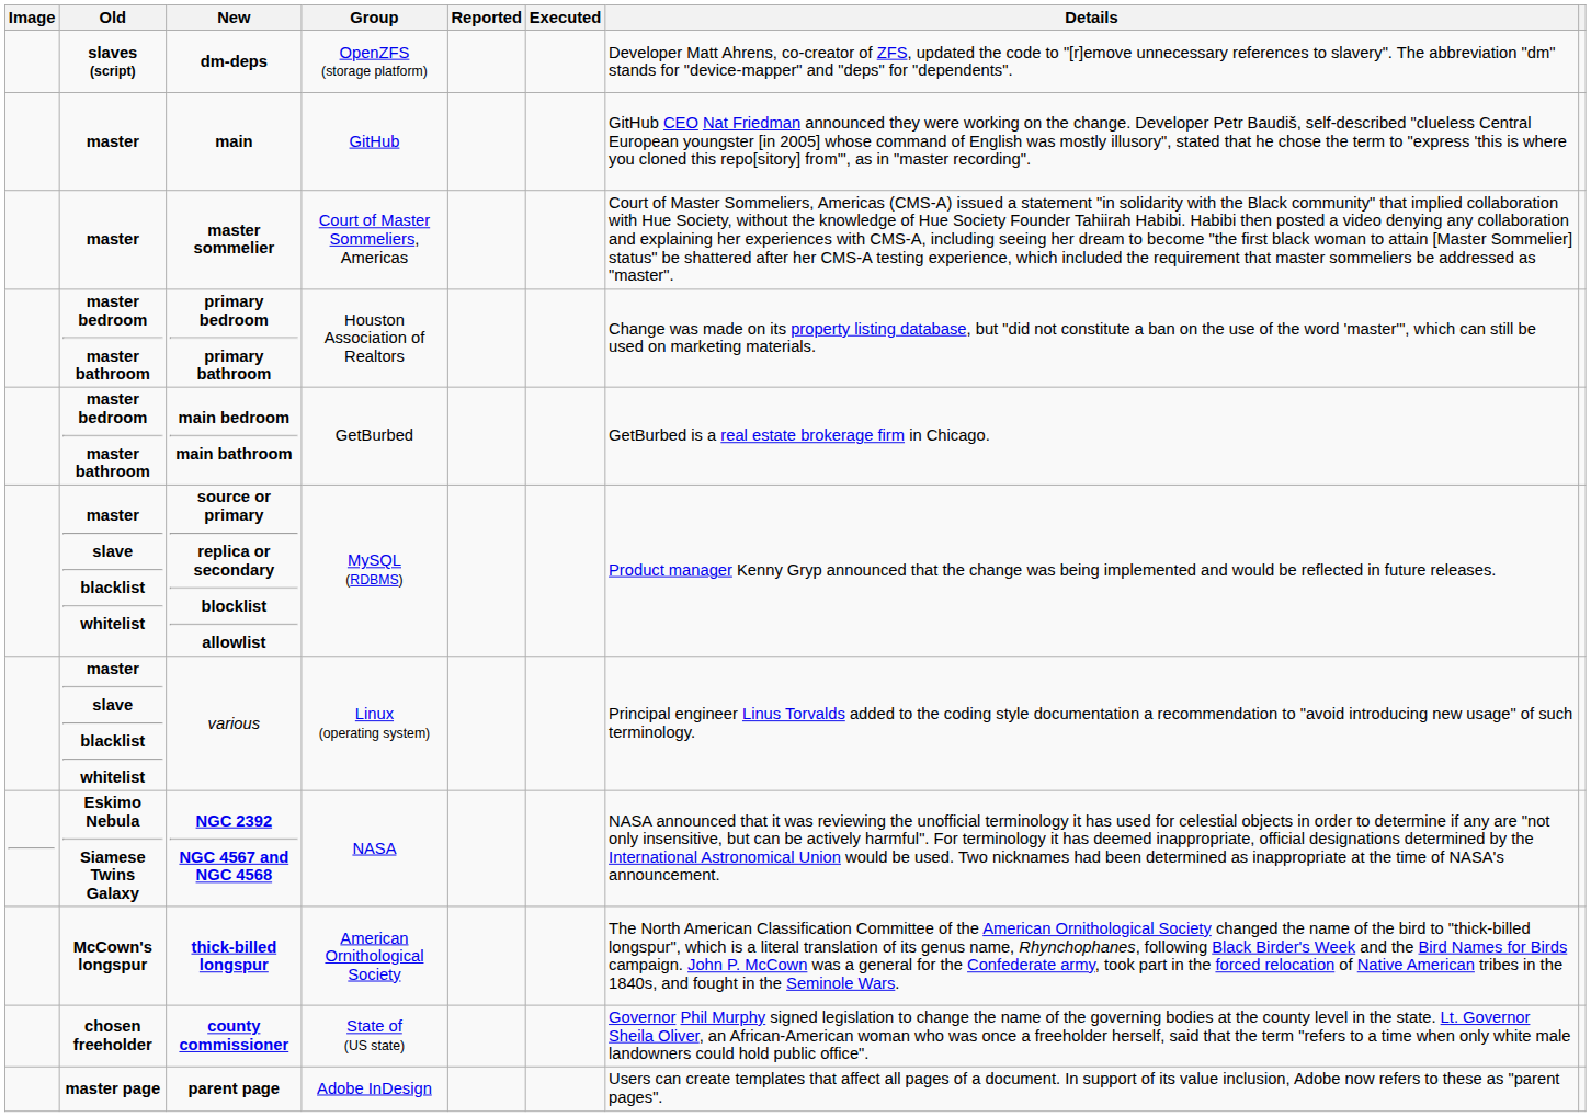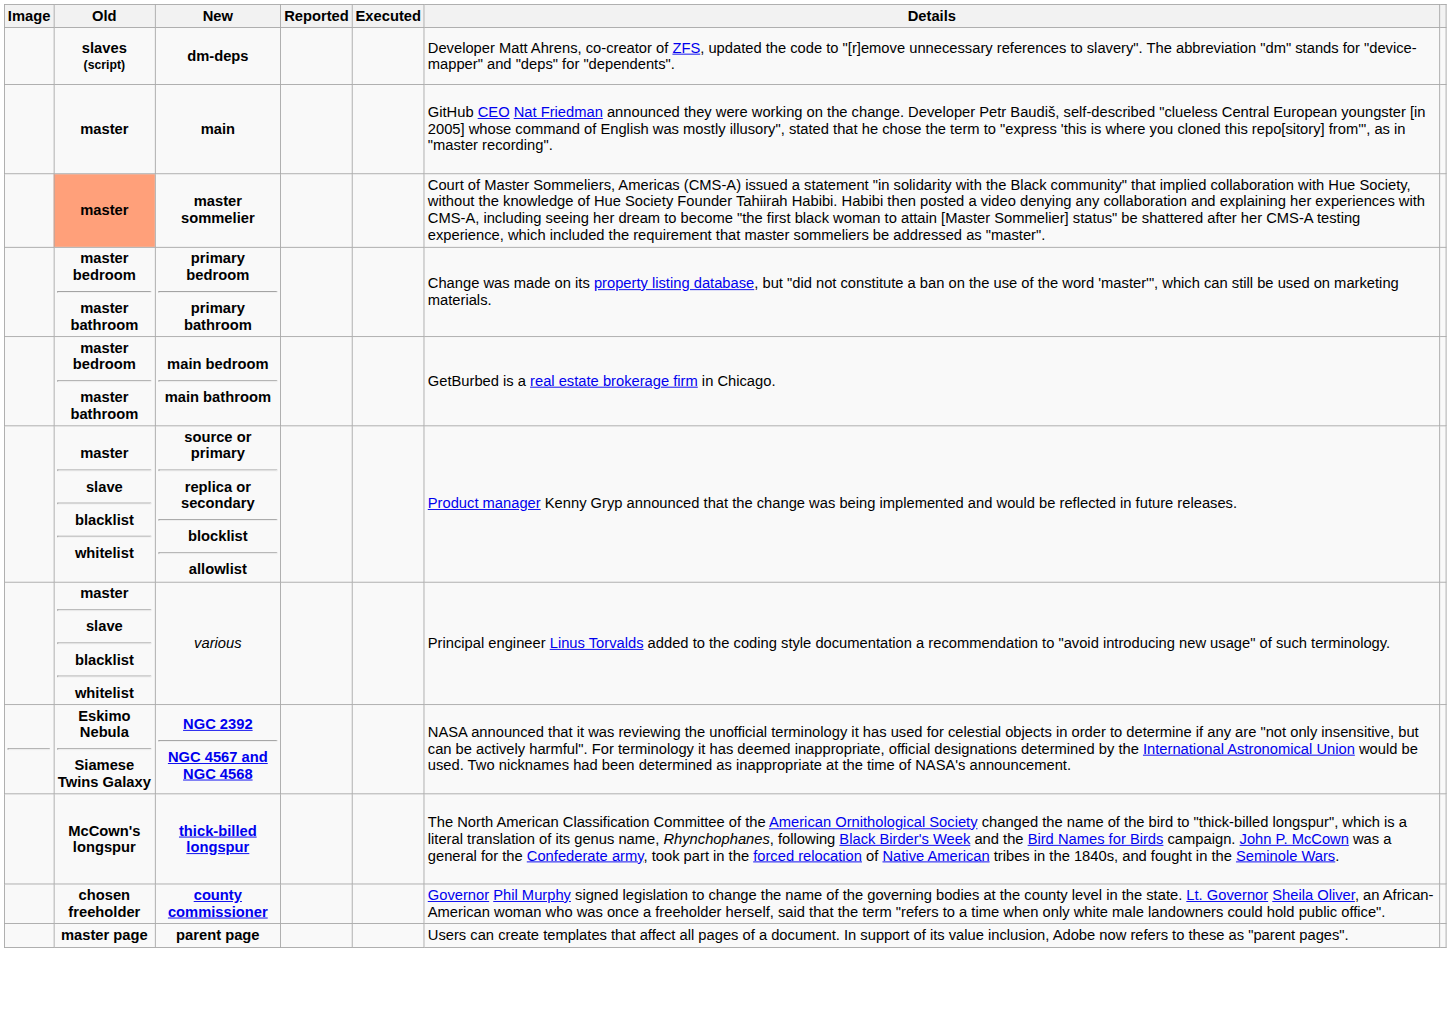- column: Group | OpenZFS (storage platform) | GitHub | Court of Master Sommeliers, Americas | Houston Association of Realtors | GetBurbed | MySQL (RDBMS) | Linux (operating system) | NASA | American Ornithological Society | State of (US state) | Adobe InDesign
master sommelier | Old: no background -> lightsalmon background
